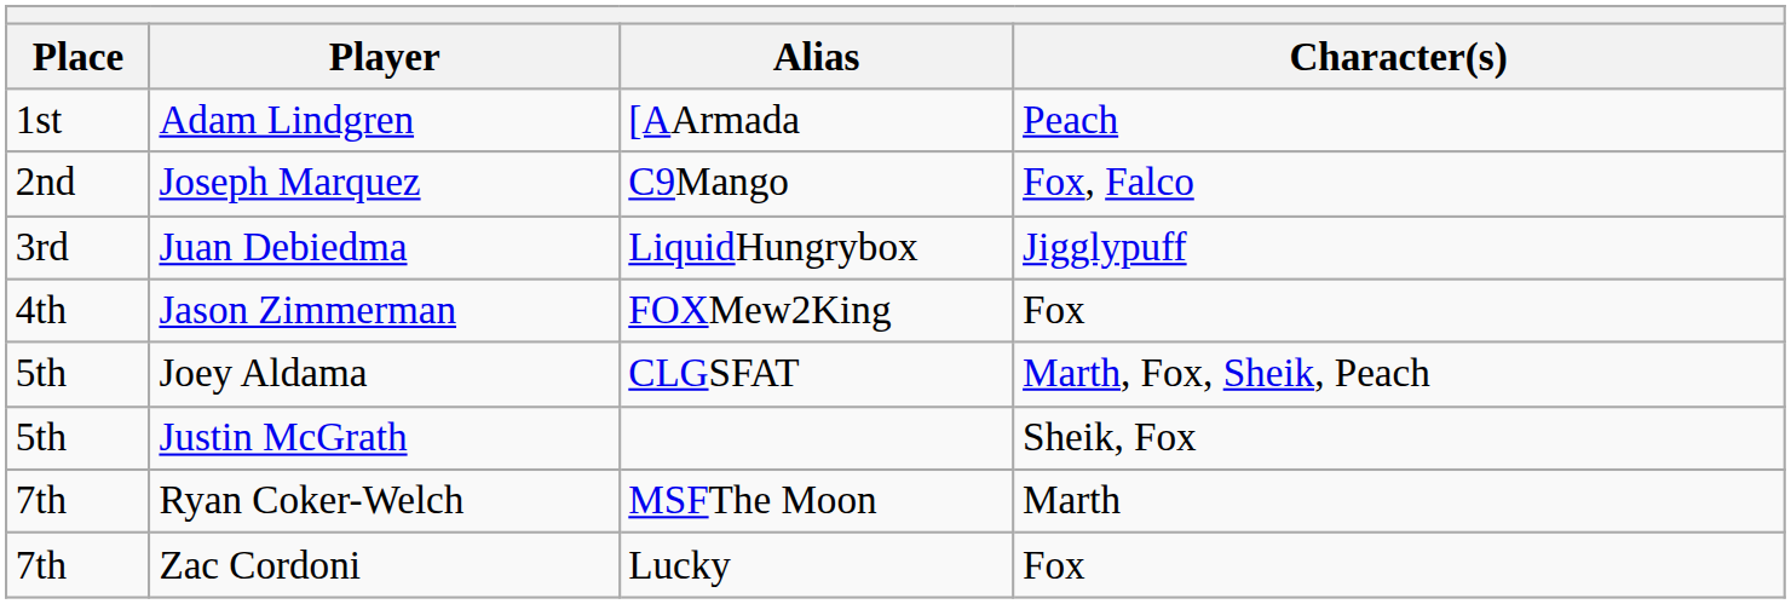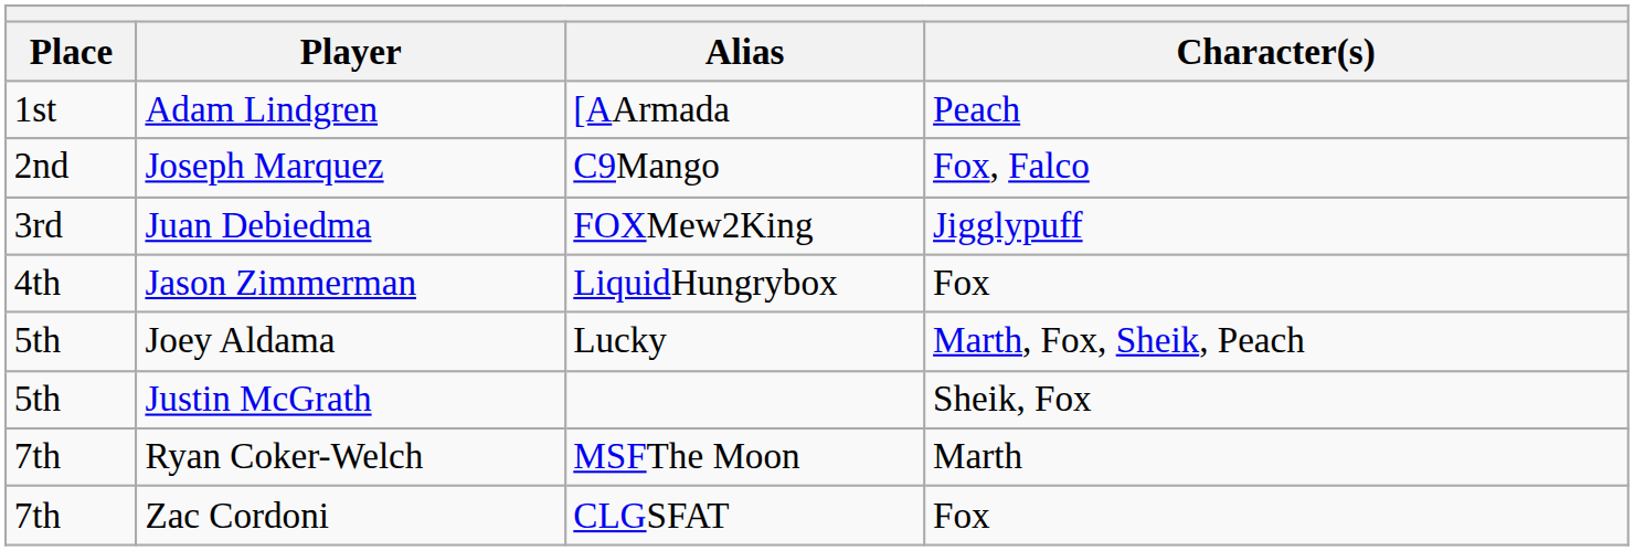Juan Debiedma | Alias: LiquidHungrybox -> FOXMew2King
Jason Zimmerman | Alias: FOXMew2King -> LiquidHungrybox
Joey Aldama | Alias: CLGSFAT -> Lucky
Zac Cordoni | Alias: Lucky -> CLGSFAT
